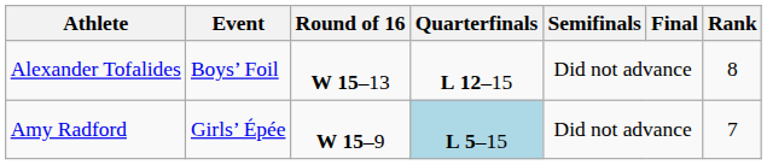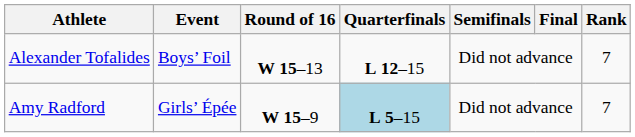Alexander Tofalides | Rank: 8 -> 7
